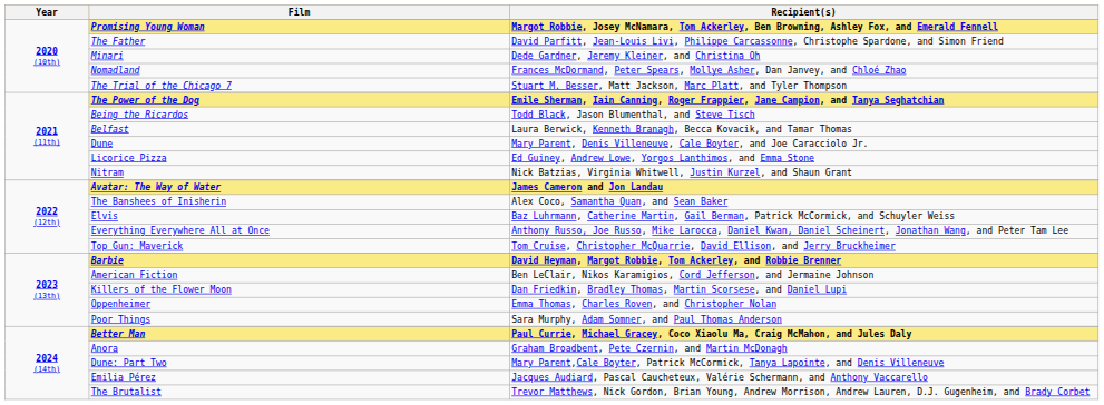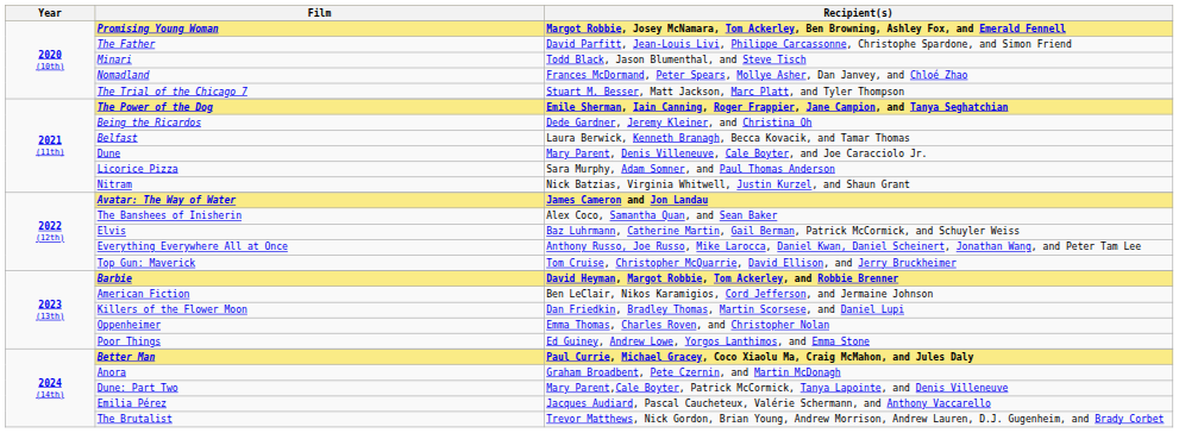Minari | Recipient(s): Dede Gardner, Jeremy Kleiner, and Christina Oh -> Todd Black, Jason Blumenthal, and Steve Tisch
Being the Ricardos | Recipient(s): Todd Black, Jason Blumenthal, and Steve Tisch -> Dede Gardner, Jeremy Kleiner, and Christina Oh
Licorice Pizza | Recipient(s): Ed Guiney, Andrew Lowe, Yorgos Lanthimos, and Emma Stone -> Sara Murphy, Adam Somner, and Paul Thomas Anderson
Poor Things | Recipient(s): Sara Murphy, Adam Somner, and Paul Thomas Anderson -> Ed Guiney, Andrew Lowe, Yorgos Lanthimos, and Emma Stone
